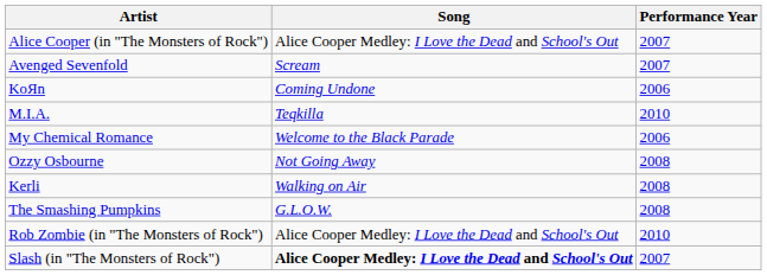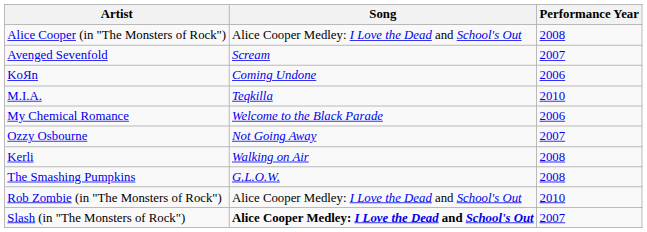Alice Cooper (in "The Monsters of Rock") | Performance Year: 2007 -> 2008
Ozzy Osbourne | Performance Year: 2008 -> 2007
